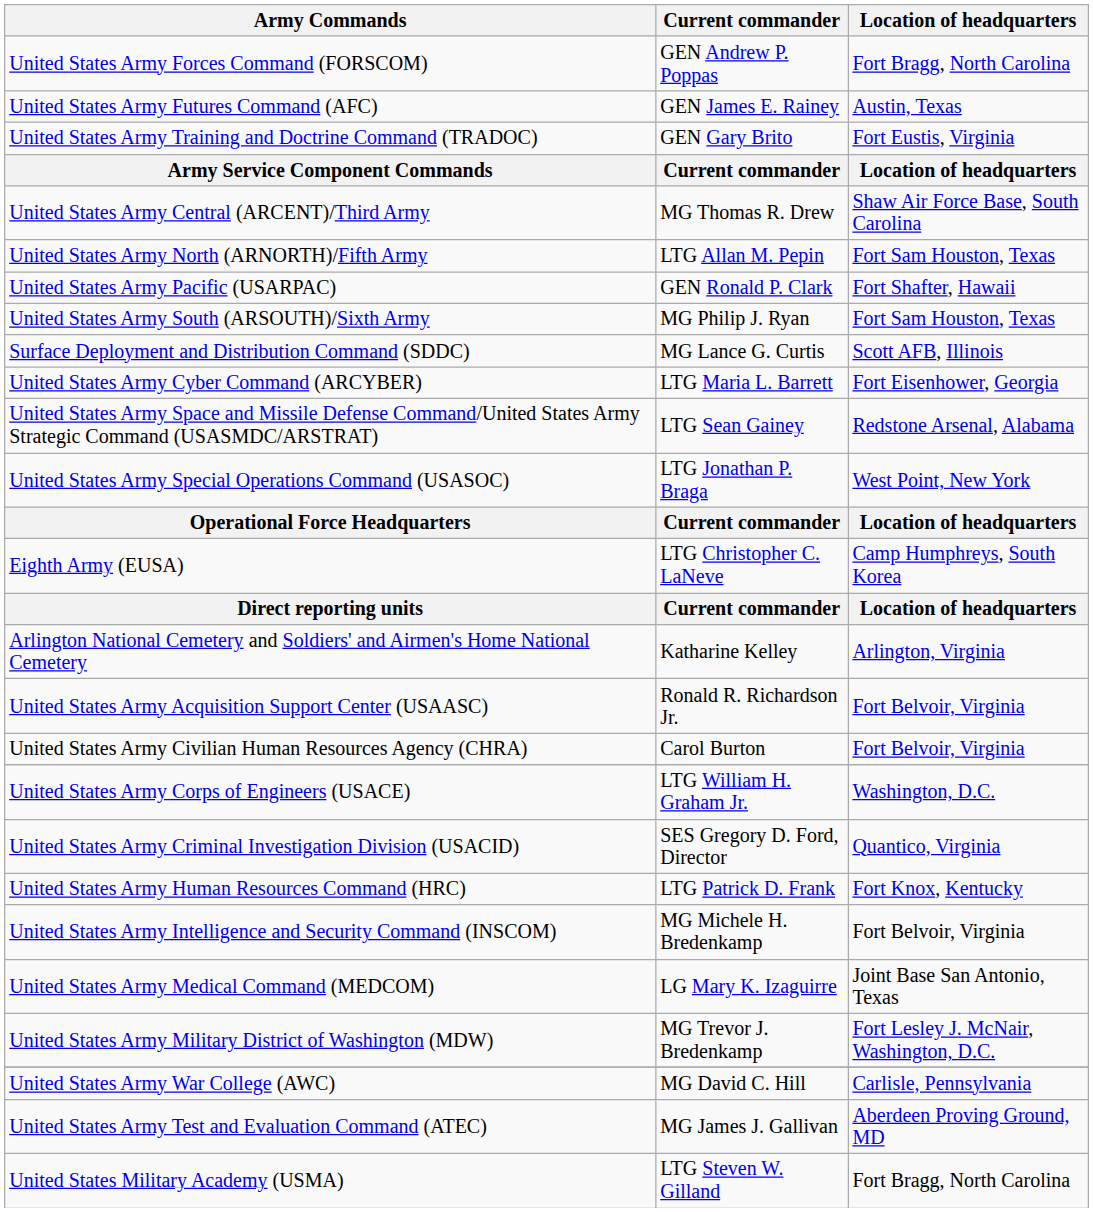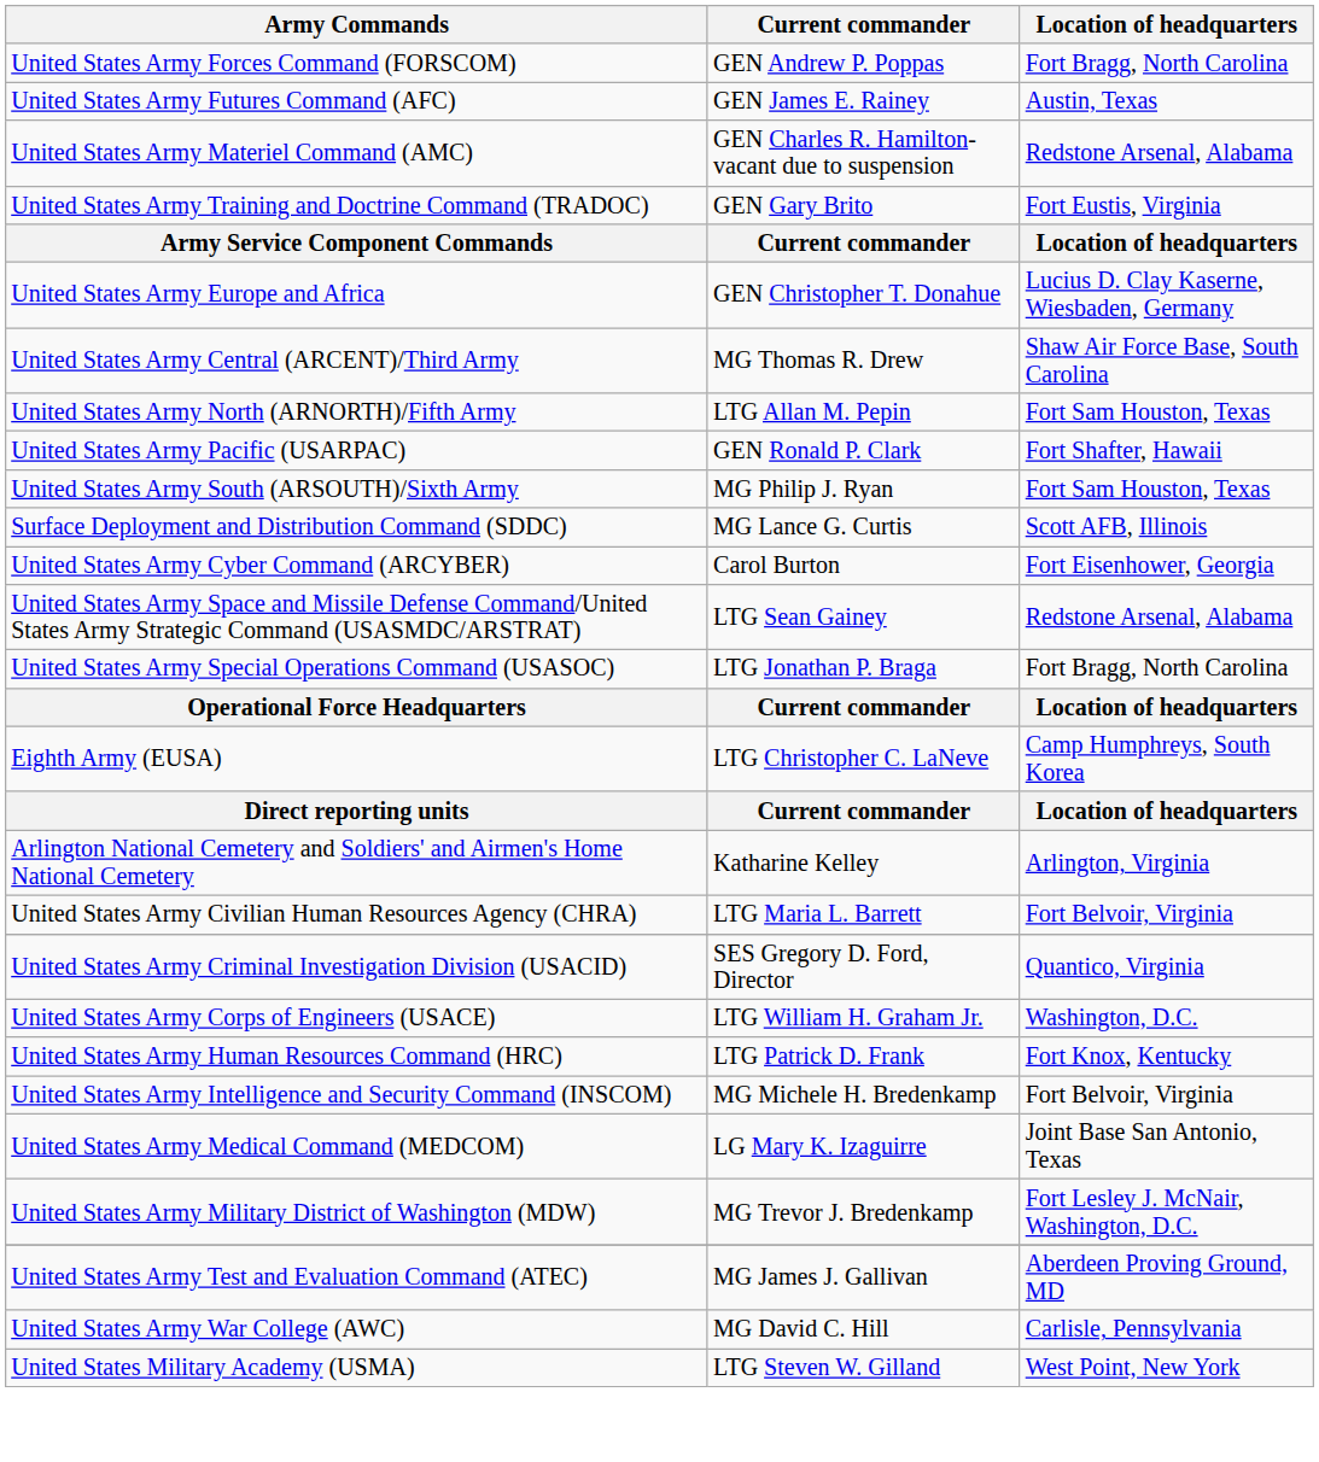+ row: United States Army Materiel Command (AMC) | GEN Charles R. Hamilton- vacant due to suspension | Redstone Arsenal, Alabama
+ row: United States Army Europe and Africa | GEN Christopher T. Donahue | Lucius D. Clay Kaserne, Wiesbaden, Germany
United States Army Cyber Command (ARCYBER) | Current commander: LTG Maria L. Barrett -> Carol Burton
United States Army Special Operations Command (USASOC) | Location of headquarters: West Point, New York -> Fort Bragg, North Carolina
- row: United States Army Acquisition Support Center (USAASC) | Ronald R. Richardson Jr. | Fort Belvoir, Virginia
United States Army Civilian Human Resources Agency (CHRA) | Current commander: Carol Burton -> LTG Maria L. Barrett
rows swapped: United States Army Corps of Engineers (USACE) <-> United States Army Criminal Investigation Division (USACID)
rows swapped: United States Army Test and Evaluation Command (ATEC) <-> United States Army War College (AWC)
United States Military Academy (USMA) | Location of headquarters: Fort Bragg, North Carolina -> West Point, New York
